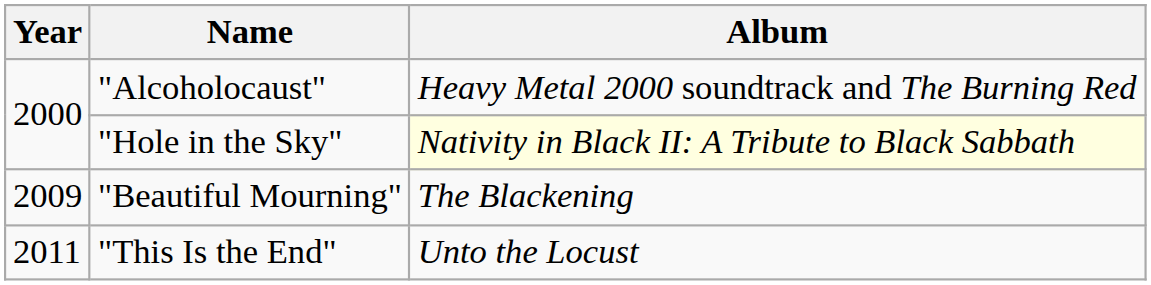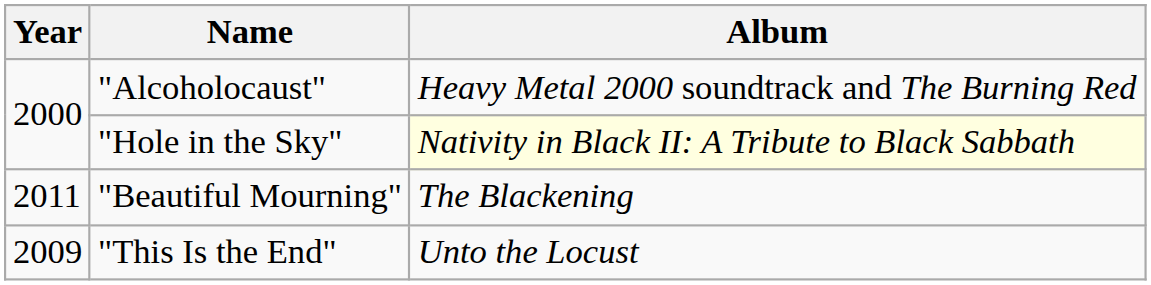"Beautiful Mourning" | Year: 2009 -> 2011
"This Is the End" | Year: 2011 -> 2009
